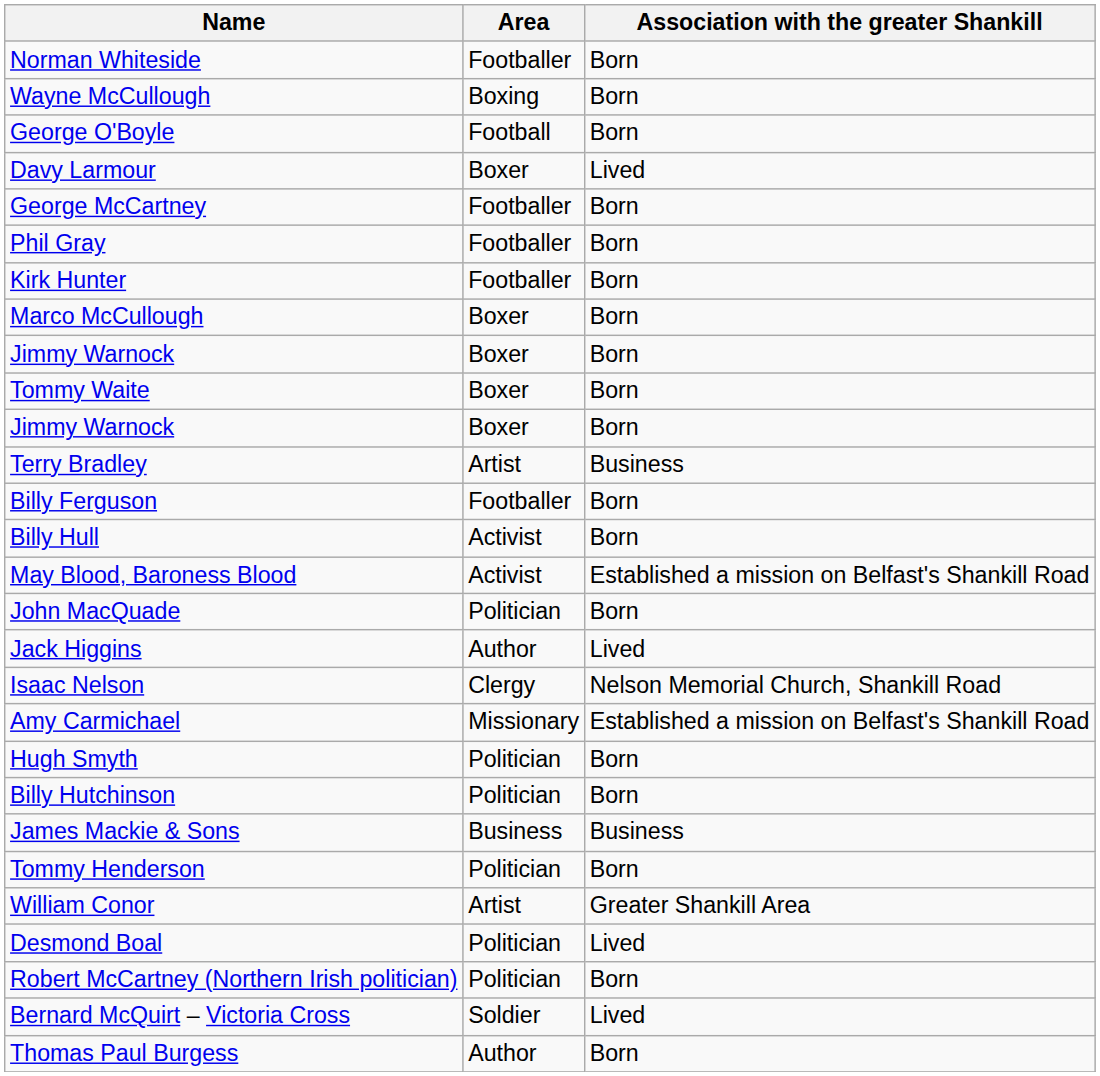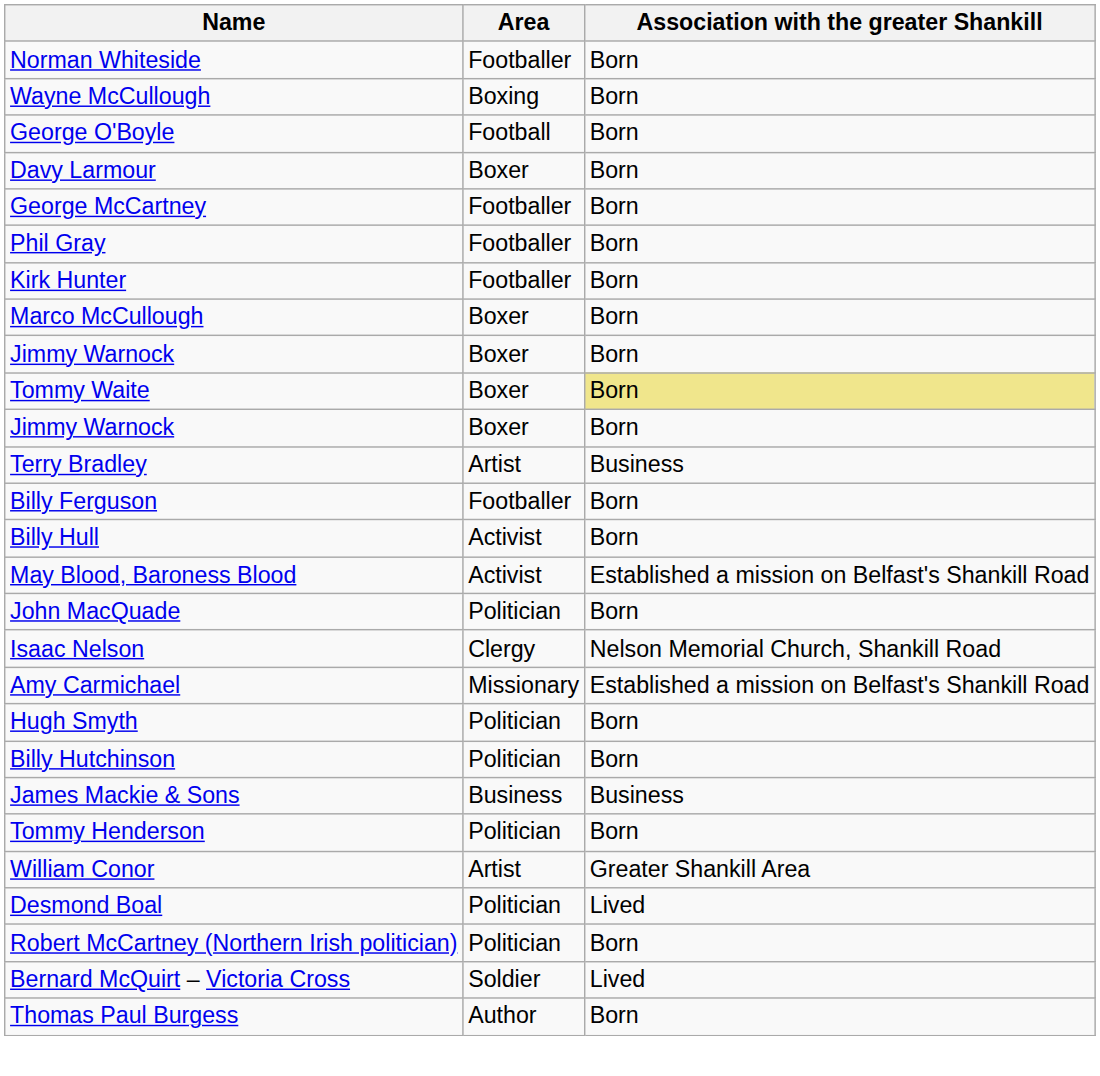Davy Larmour | Association with the greater Shankill: Lived -> Born
Tommy Waite | Association with the greater Shankill: no background -> khaki background
- row: Jack Higgins | Author | Lived
